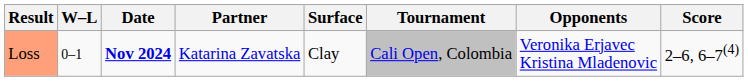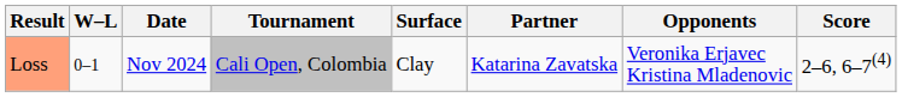columns swapped: Tournament <-> Partner
Loss | Date: bold -> normal
